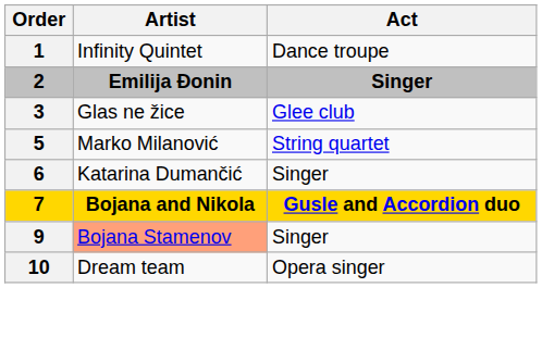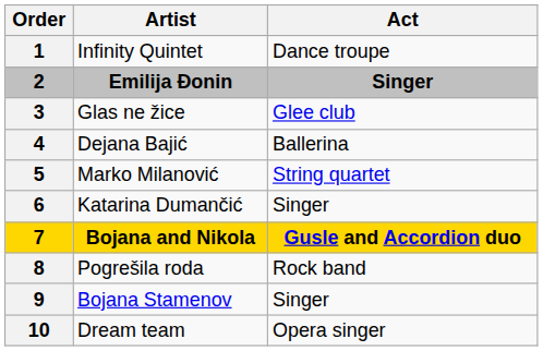+ row: 4 | Dejana Bajić | Ballerina
+ row: 8 | Pogrešila roda | Rock band
9 | Artist: lightsalmon background -> no background
